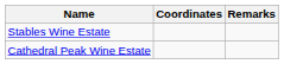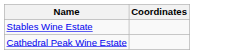- column: Remarks
